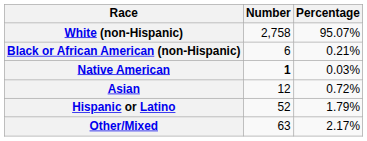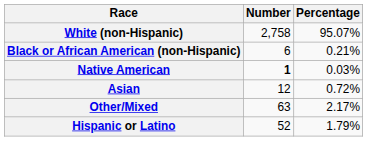rows swapped: Other/Mixed <-> Hispanic or Latino
